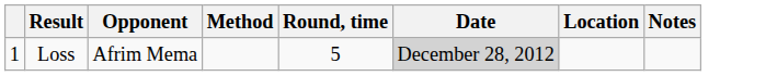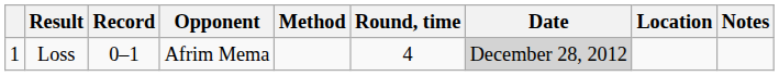+ column: Record | 0–1
Loss | Round, time: 5 -> 4
